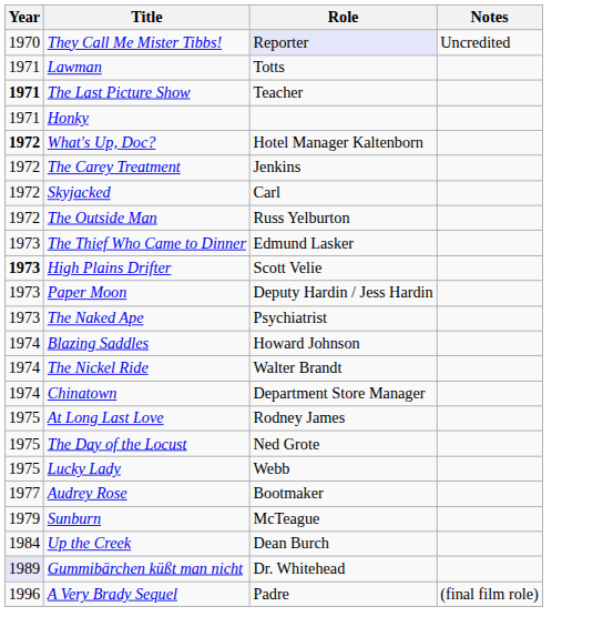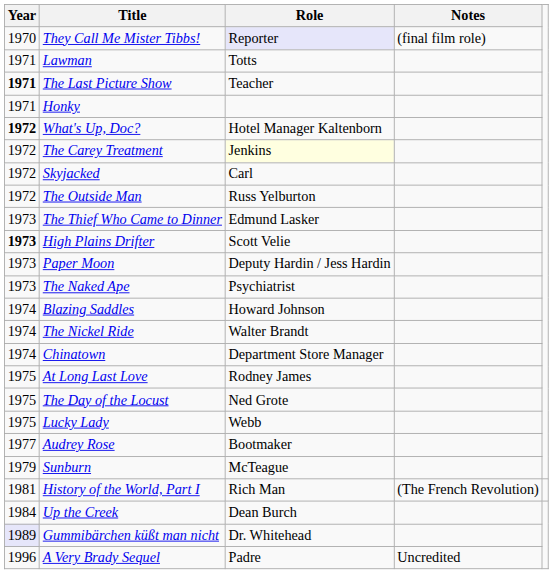They Call Me Mister Tibbs! | Notes: Uncredited -> (final film role)
The Carey Treatment | Role: no background -> lightyellow background
+ row: 1981 | History of the World, Part I | Rich Man | (The French Revolution)
A Very Brady Sequel | Notes: (final film role) -> Uncredited
